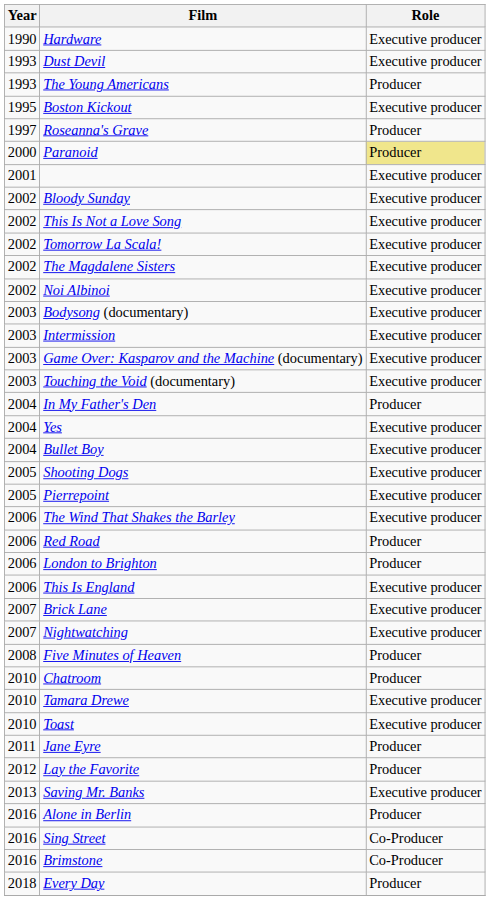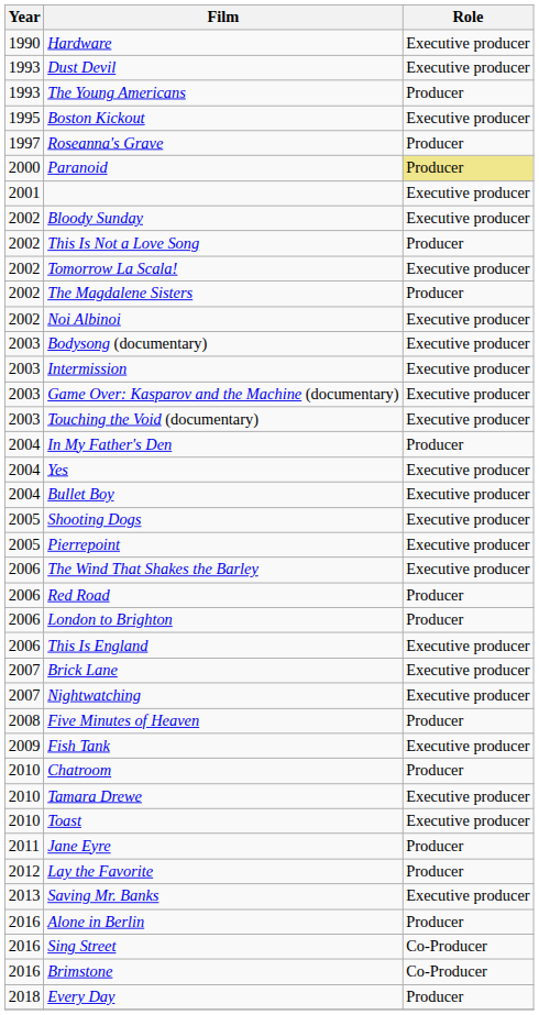This Is Not a Love Song | Role: Executive producer -> Producer
The Magdalene Sisters | Role: Executive producer -> Producer
+ row: 2009 | Fish Tank | Executive producer
